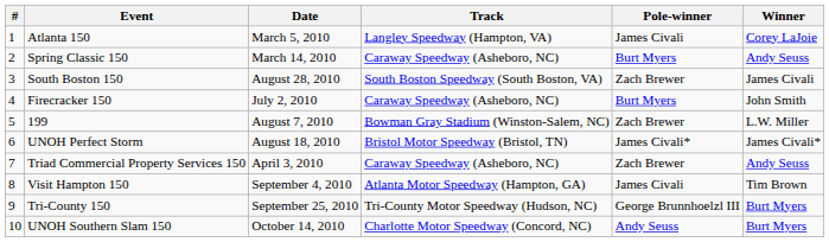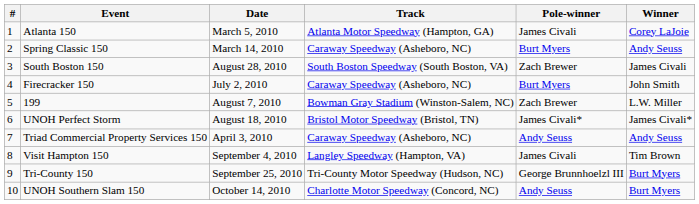Atlanta 150 | Track: Langley Speedway (Hampton, VA) -> Atlanta Motor Speedway (Hampton, GA)
Triad Commercial Property Services 150 | Pole-winner: Zach Brewer -> Andy Seuss
Visit Hampton 150 | Track: Atlanta Motor Speedway (Hampton, GA) -> Langley Speedway (Hampton, VA)
